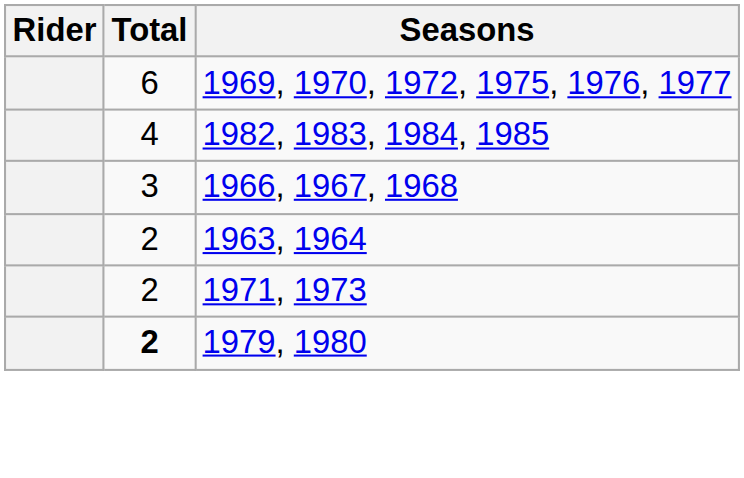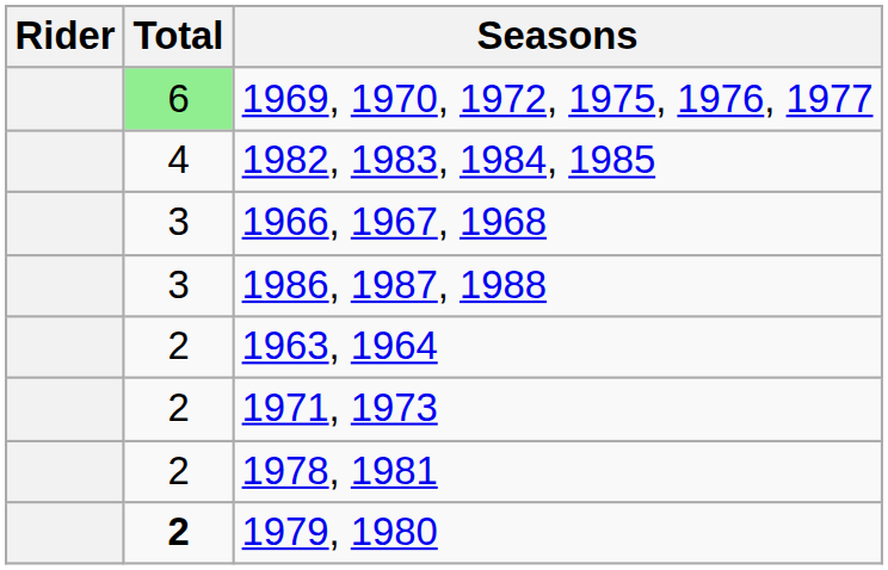1969, 1970, 1972, 1975, 1976, 1977 | Total: no background -> lightgreen background
+ row: 3 | 1986, 1987, 1988
+ row: 2 | 1978, 1981
